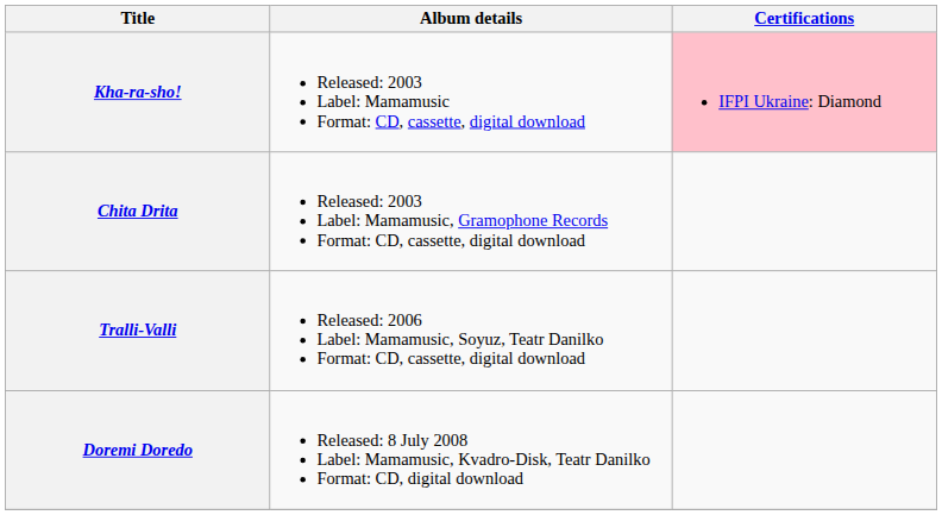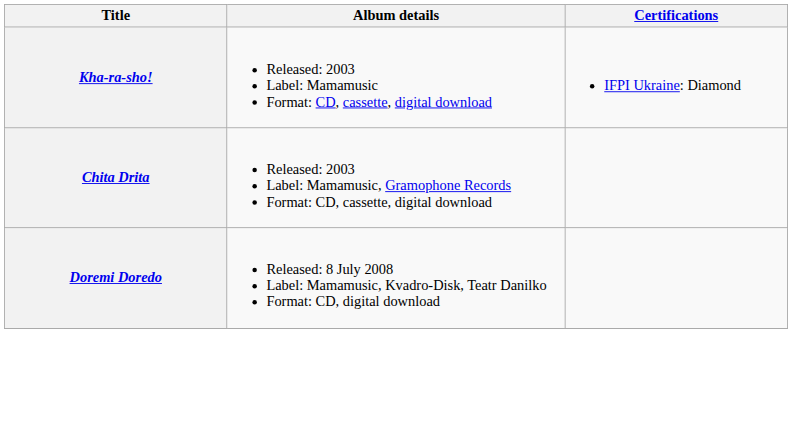Kha-ra-sho! | Certifications: pink background -> no background
- row: Tralli-Valli | Released: 2006 Label: Mamamusic, Soyuz, Teatr Danilko Format: CD, cassette, digital download
